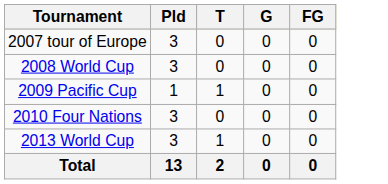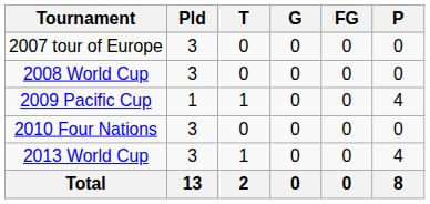+ column: P | 0 | 0 | 4 | 0 | 4 | 8
